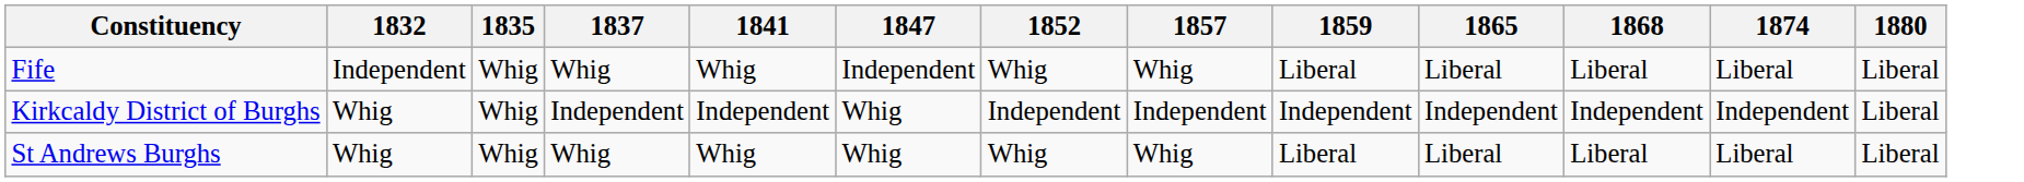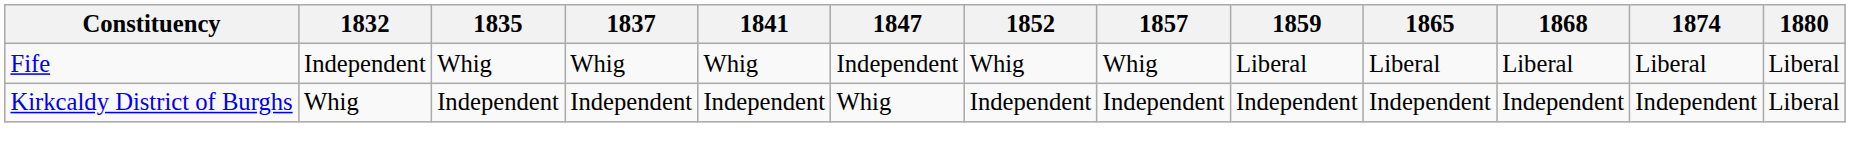Kirkcaldy District of Burghs | 1835: Whig -> Independent
- row: St Andrews Burghs | Whig | Whig | Whig | Whig | Whig | Whig | Whig | Liberal | Liberal | Liberal | Liberal | Liberal
